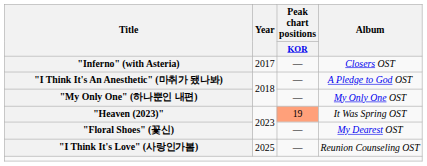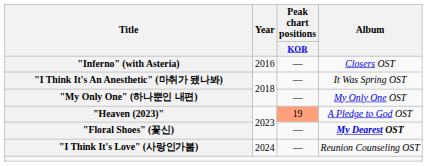"Inferno" (with Asteria) | Year: 2017 -> 2016
"I Think It's An Anesthetic" (마취가 됐나봐) | Album: A Pledge to God OST -> It Was Spring OST
"Heaven (2023)" | Album: It Was Spring OST -> A Pledge to God OST
"Floral Shoes" (꽃신) | Album: normal -> bold
"I Think It's Love" (사랑인가봄) | Year: 2025 -> 2024
